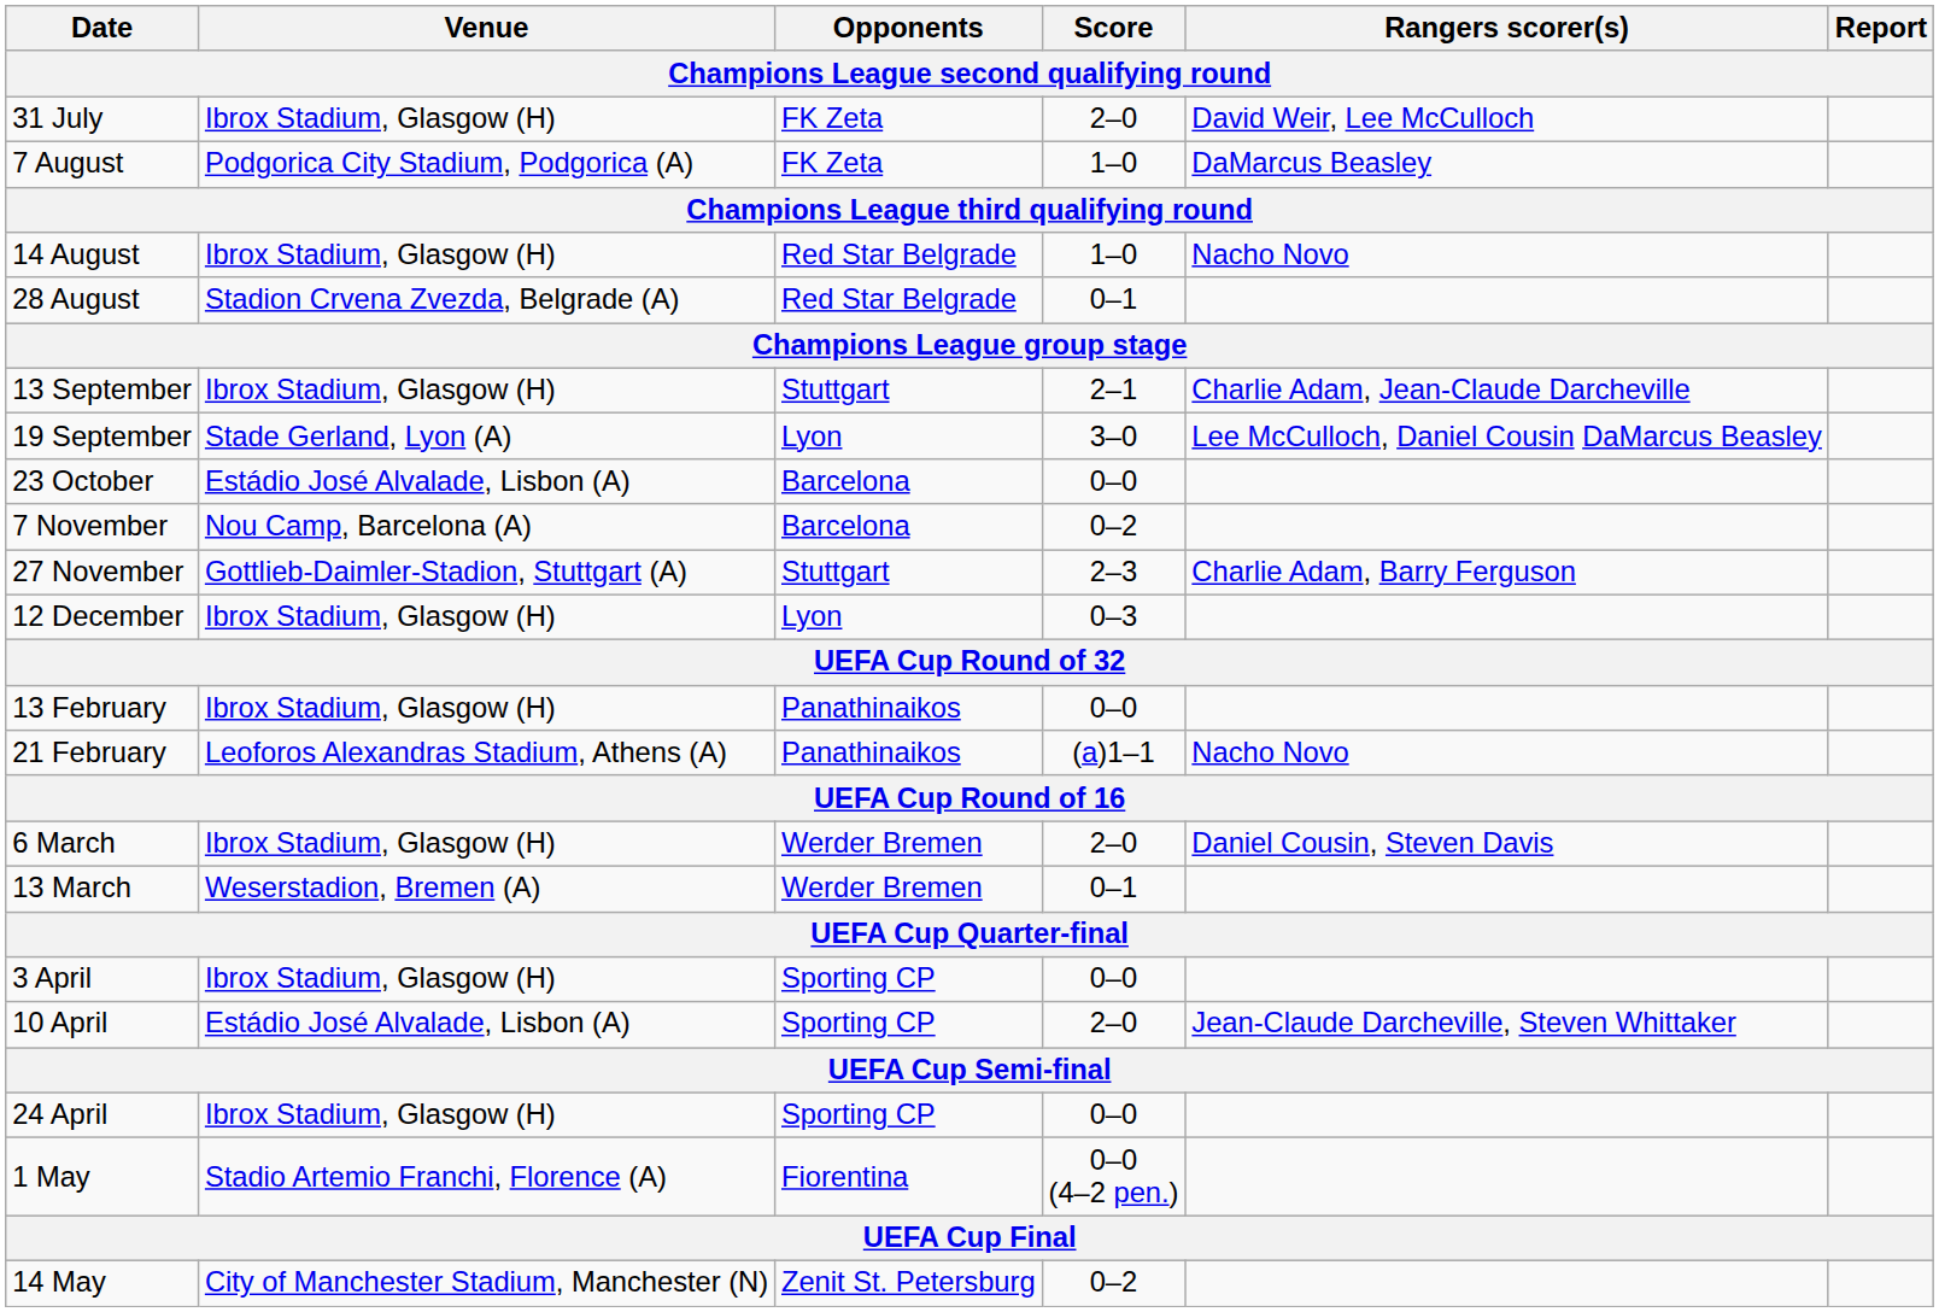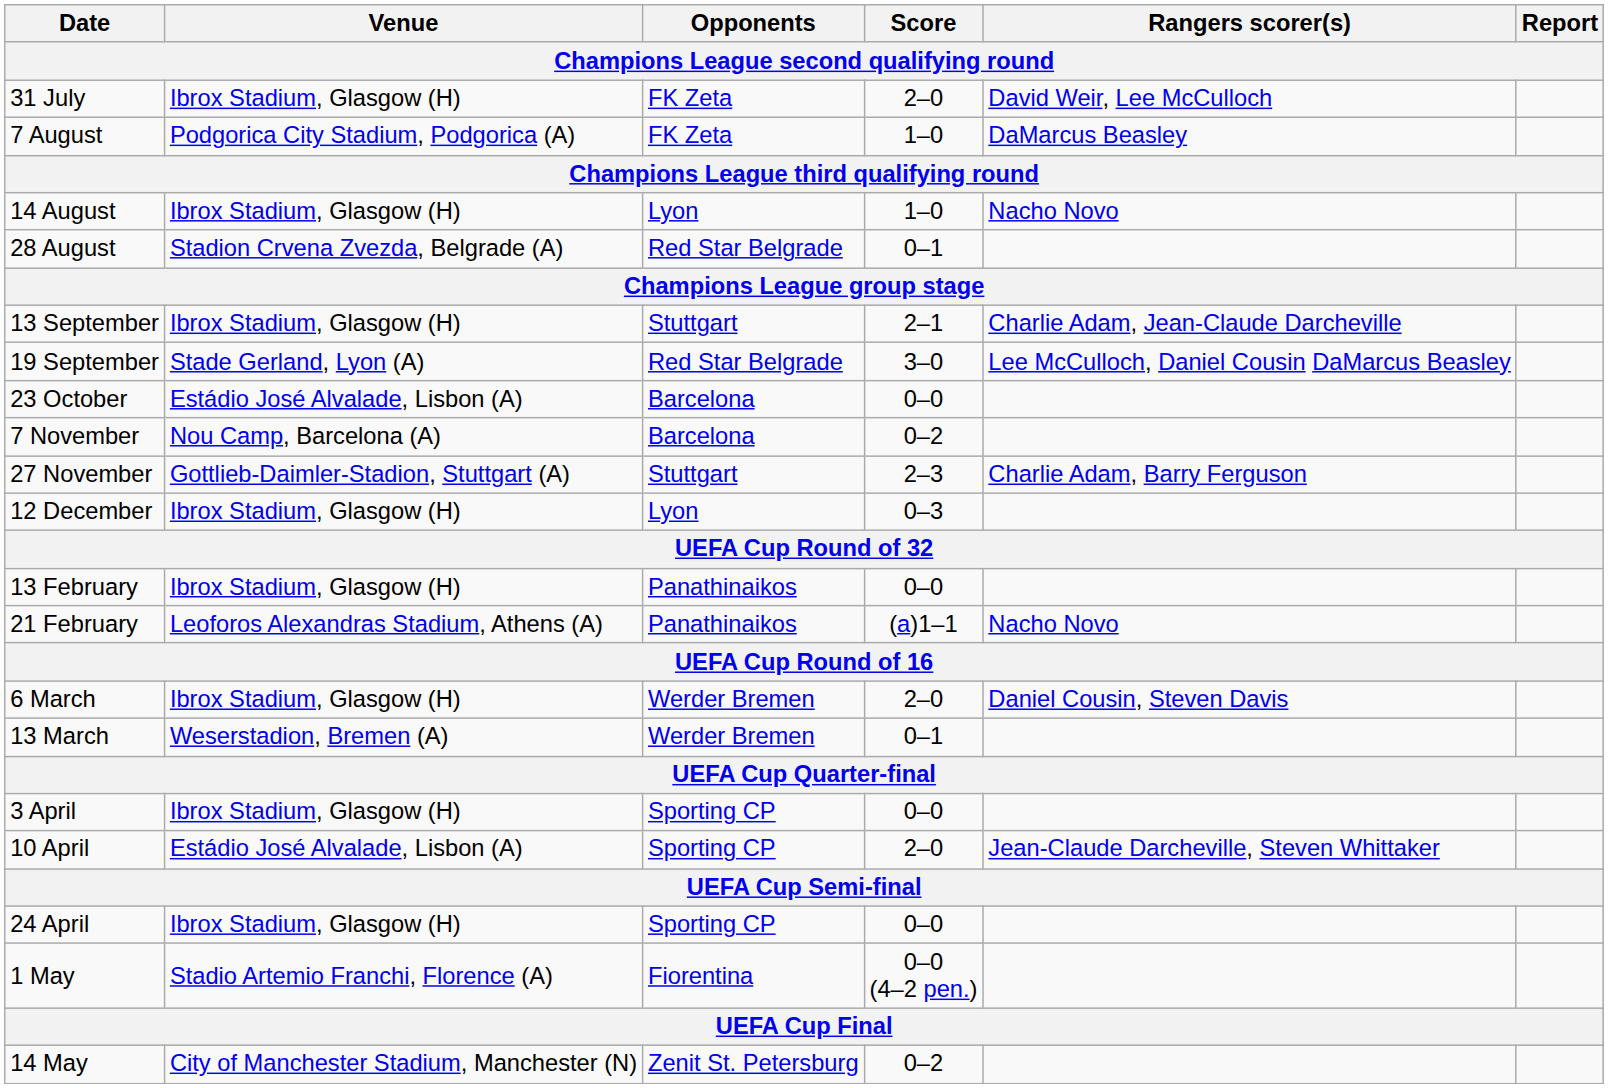14 August | Opponents: Red Star Belgrade -> Lyon
19 September | Opponents: Lyon -> Red Star Belgrade
